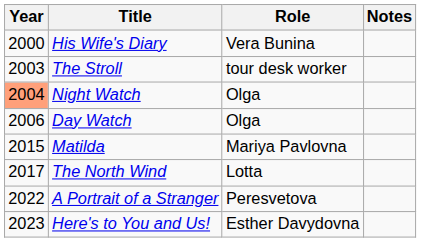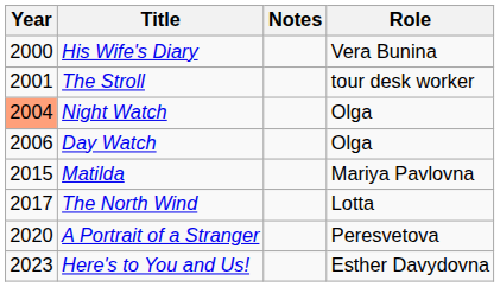columns swapped: Role <-> Notes
The Stroll | Year: 2003 -> 2001
A Portrait of a Stranger | Year: 2022 -> 2020
